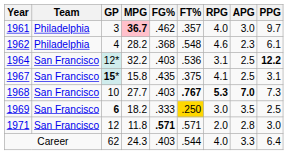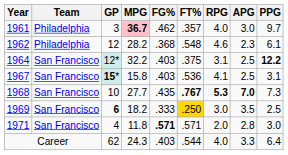1962 | GP: 4 -> 12
1964 | FT%: .536 -> .375
1967 | FG%: .435 -> .403
1967 | FT%: .375 -> .536
1968 | FG%: .403 -> .435
1971 | GP: 12 -> 4
